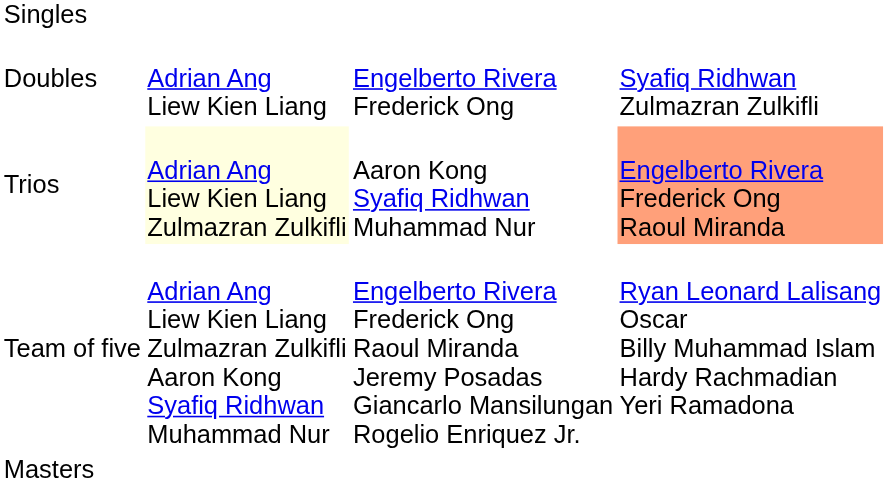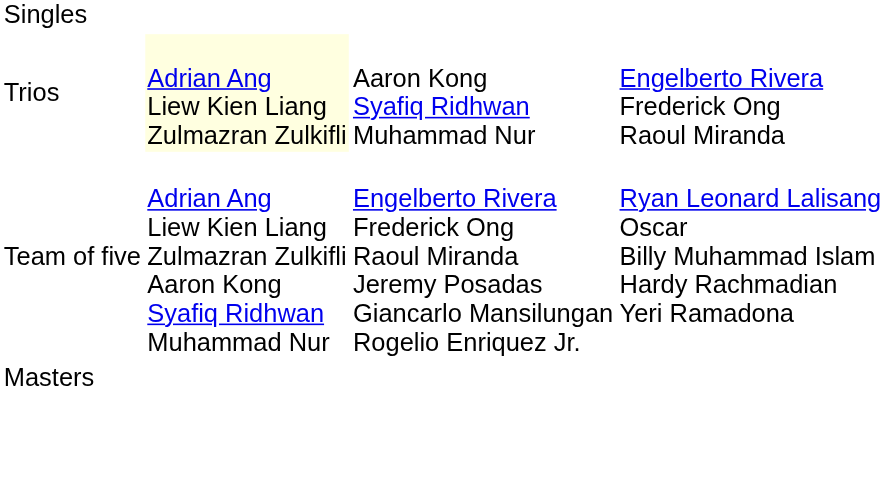- row: Doubles | Adrian Ang Liew Kien Liang | Engelberto Rivera Frederick Ong | Syafiq Ridhwan Zulmazran Zulkifli
Trios | column 4: lightsalmon background -> no background
